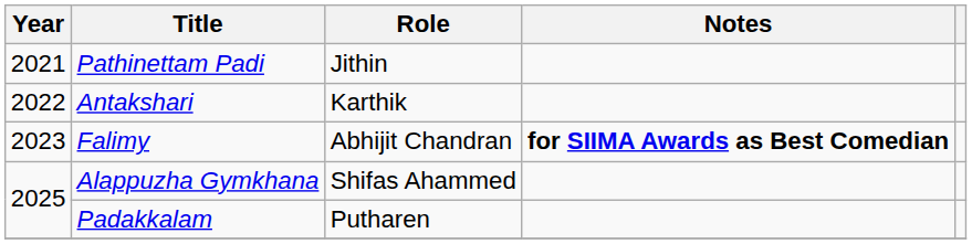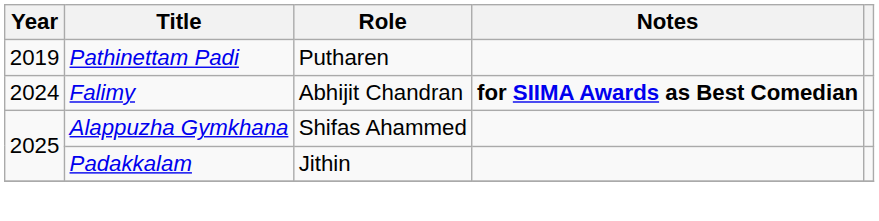Pathinettam Padi | Year: 2021 -> 2019
Pathinettam Padi | Role: Jithin -> Putharen
- row: 2022 | Antakshari | Karthik
Falimy | Year: 2023 -> 2024
Padakkalam | Role: Putharen -> Jithin
